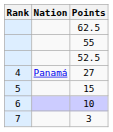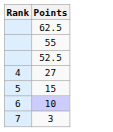- column: Nation | Panamá
